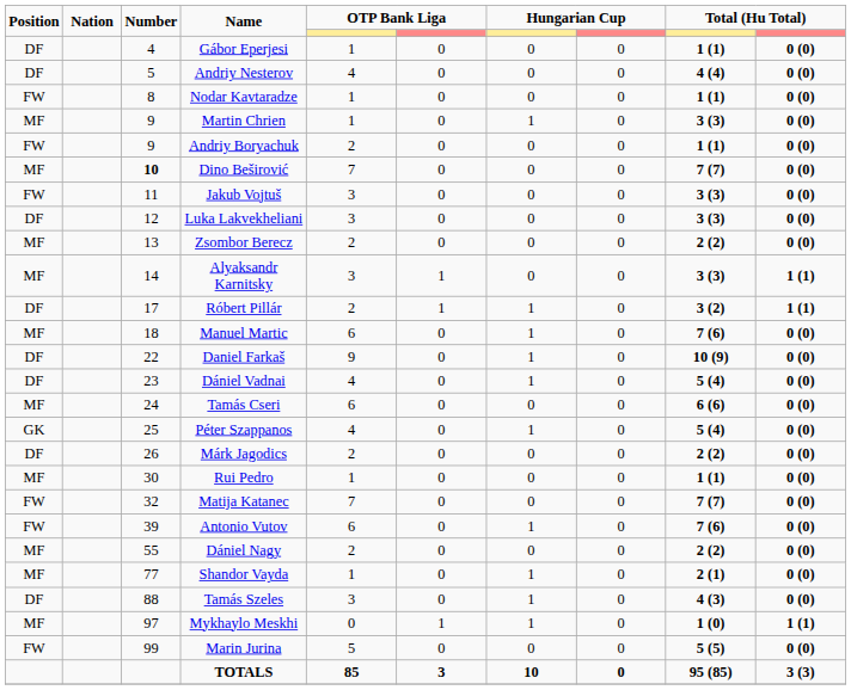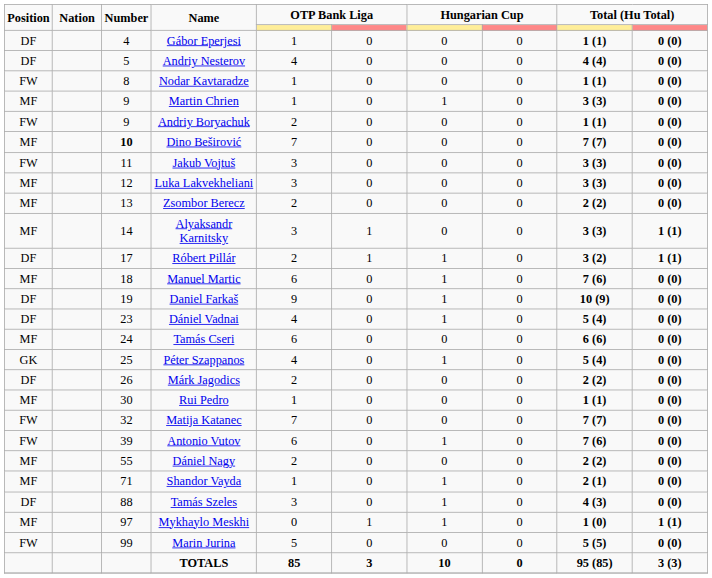Luka Lakvekheliani | Position: DF -> MF
Daniel Farkaš | Number: 22 -> 19
Shandor Vayda | Number: 77 -> 71
